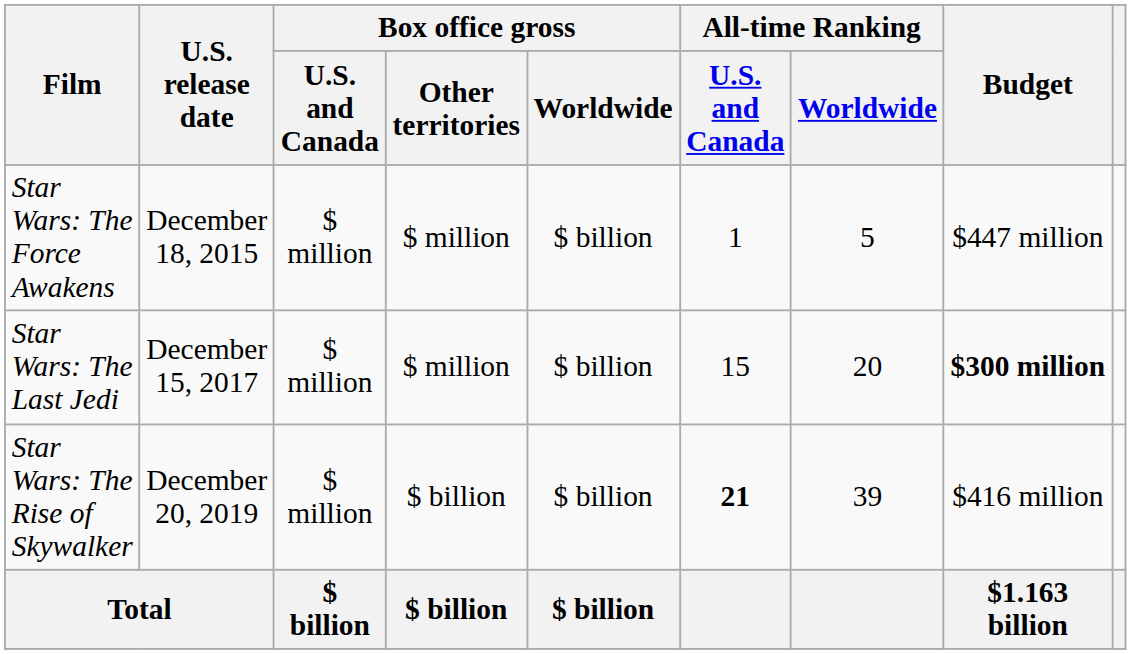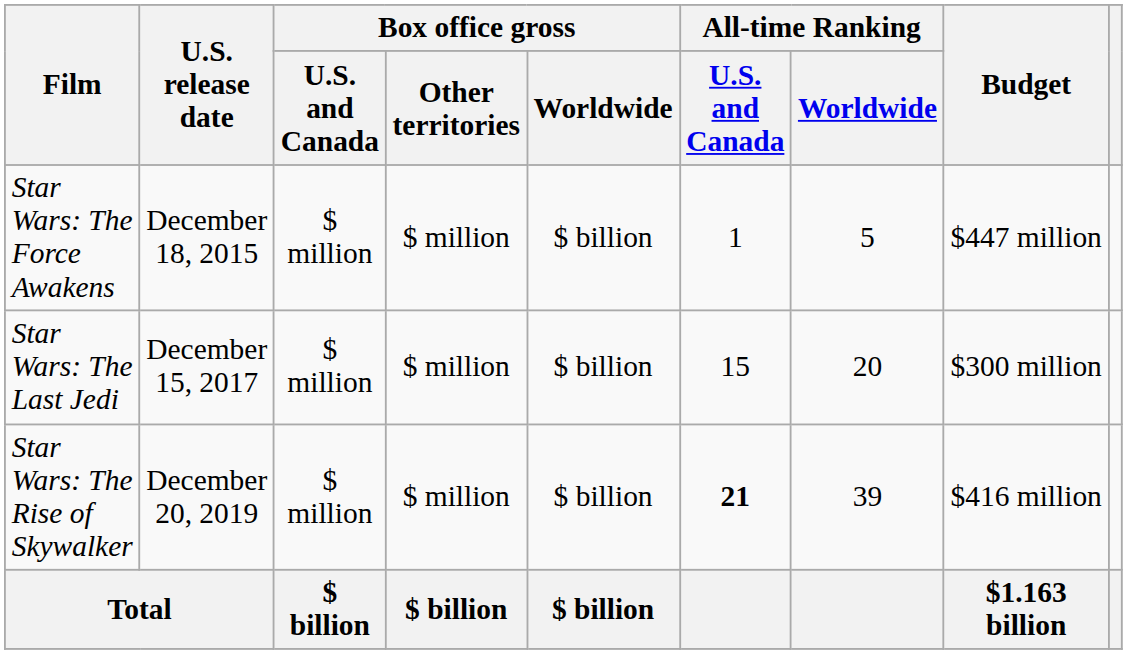Star Wars: The Last Jedi | Budget: bold -> normal
Star Wars: The Rise of Skywalker | Box office gross / Other territories: $ billion -> $ million
